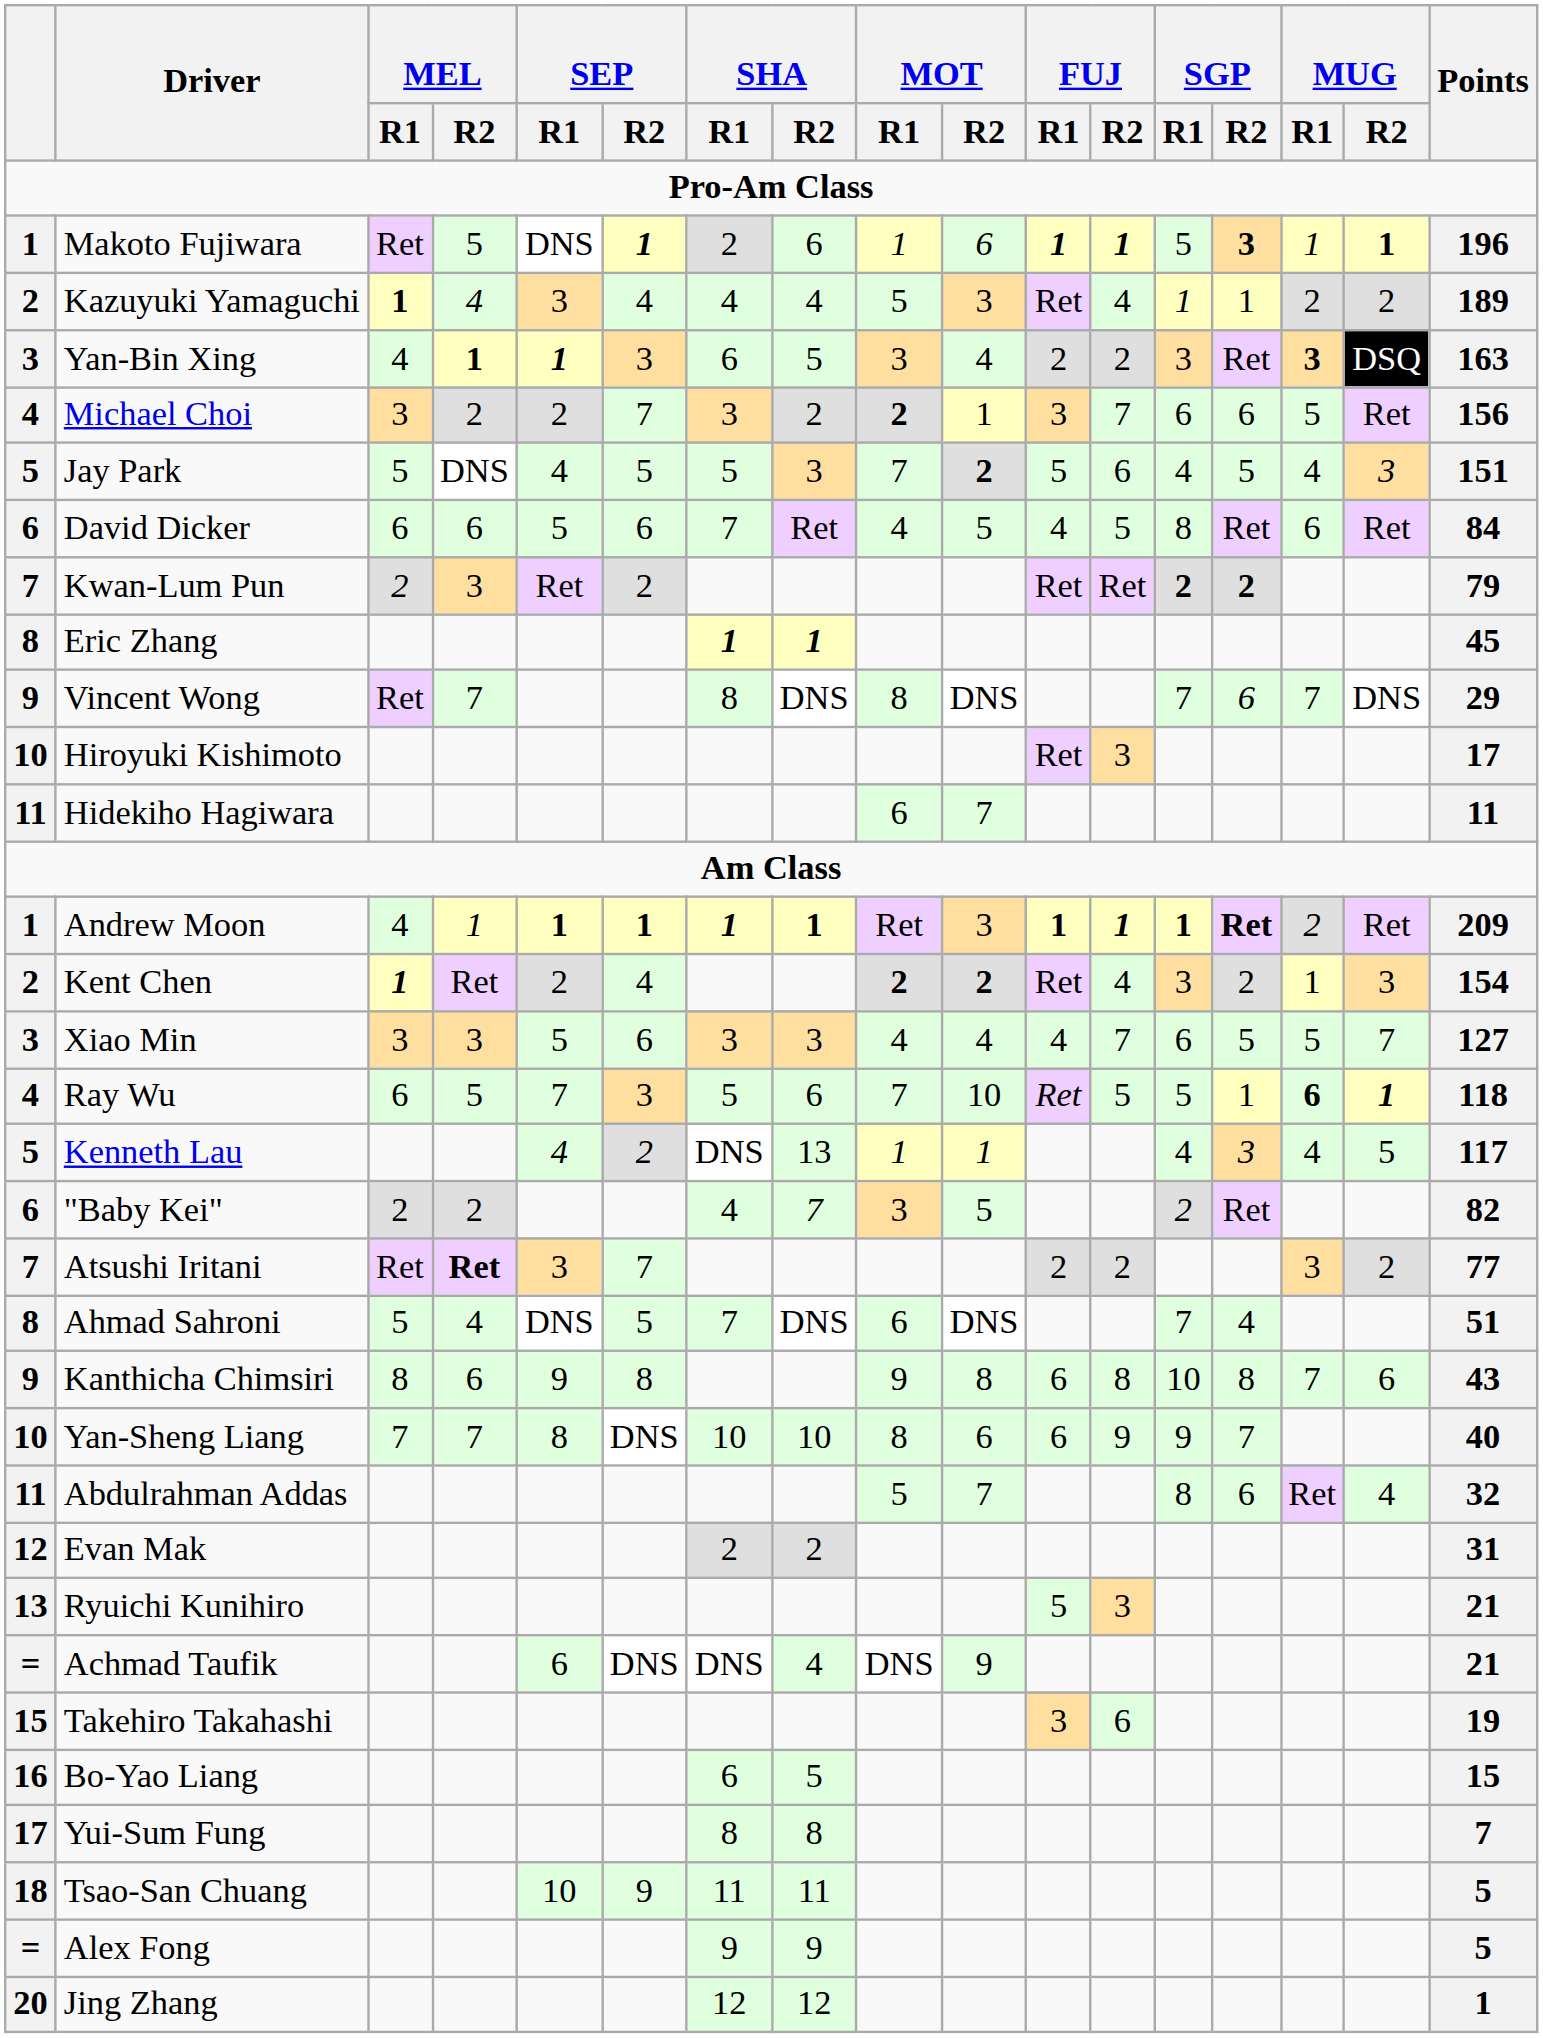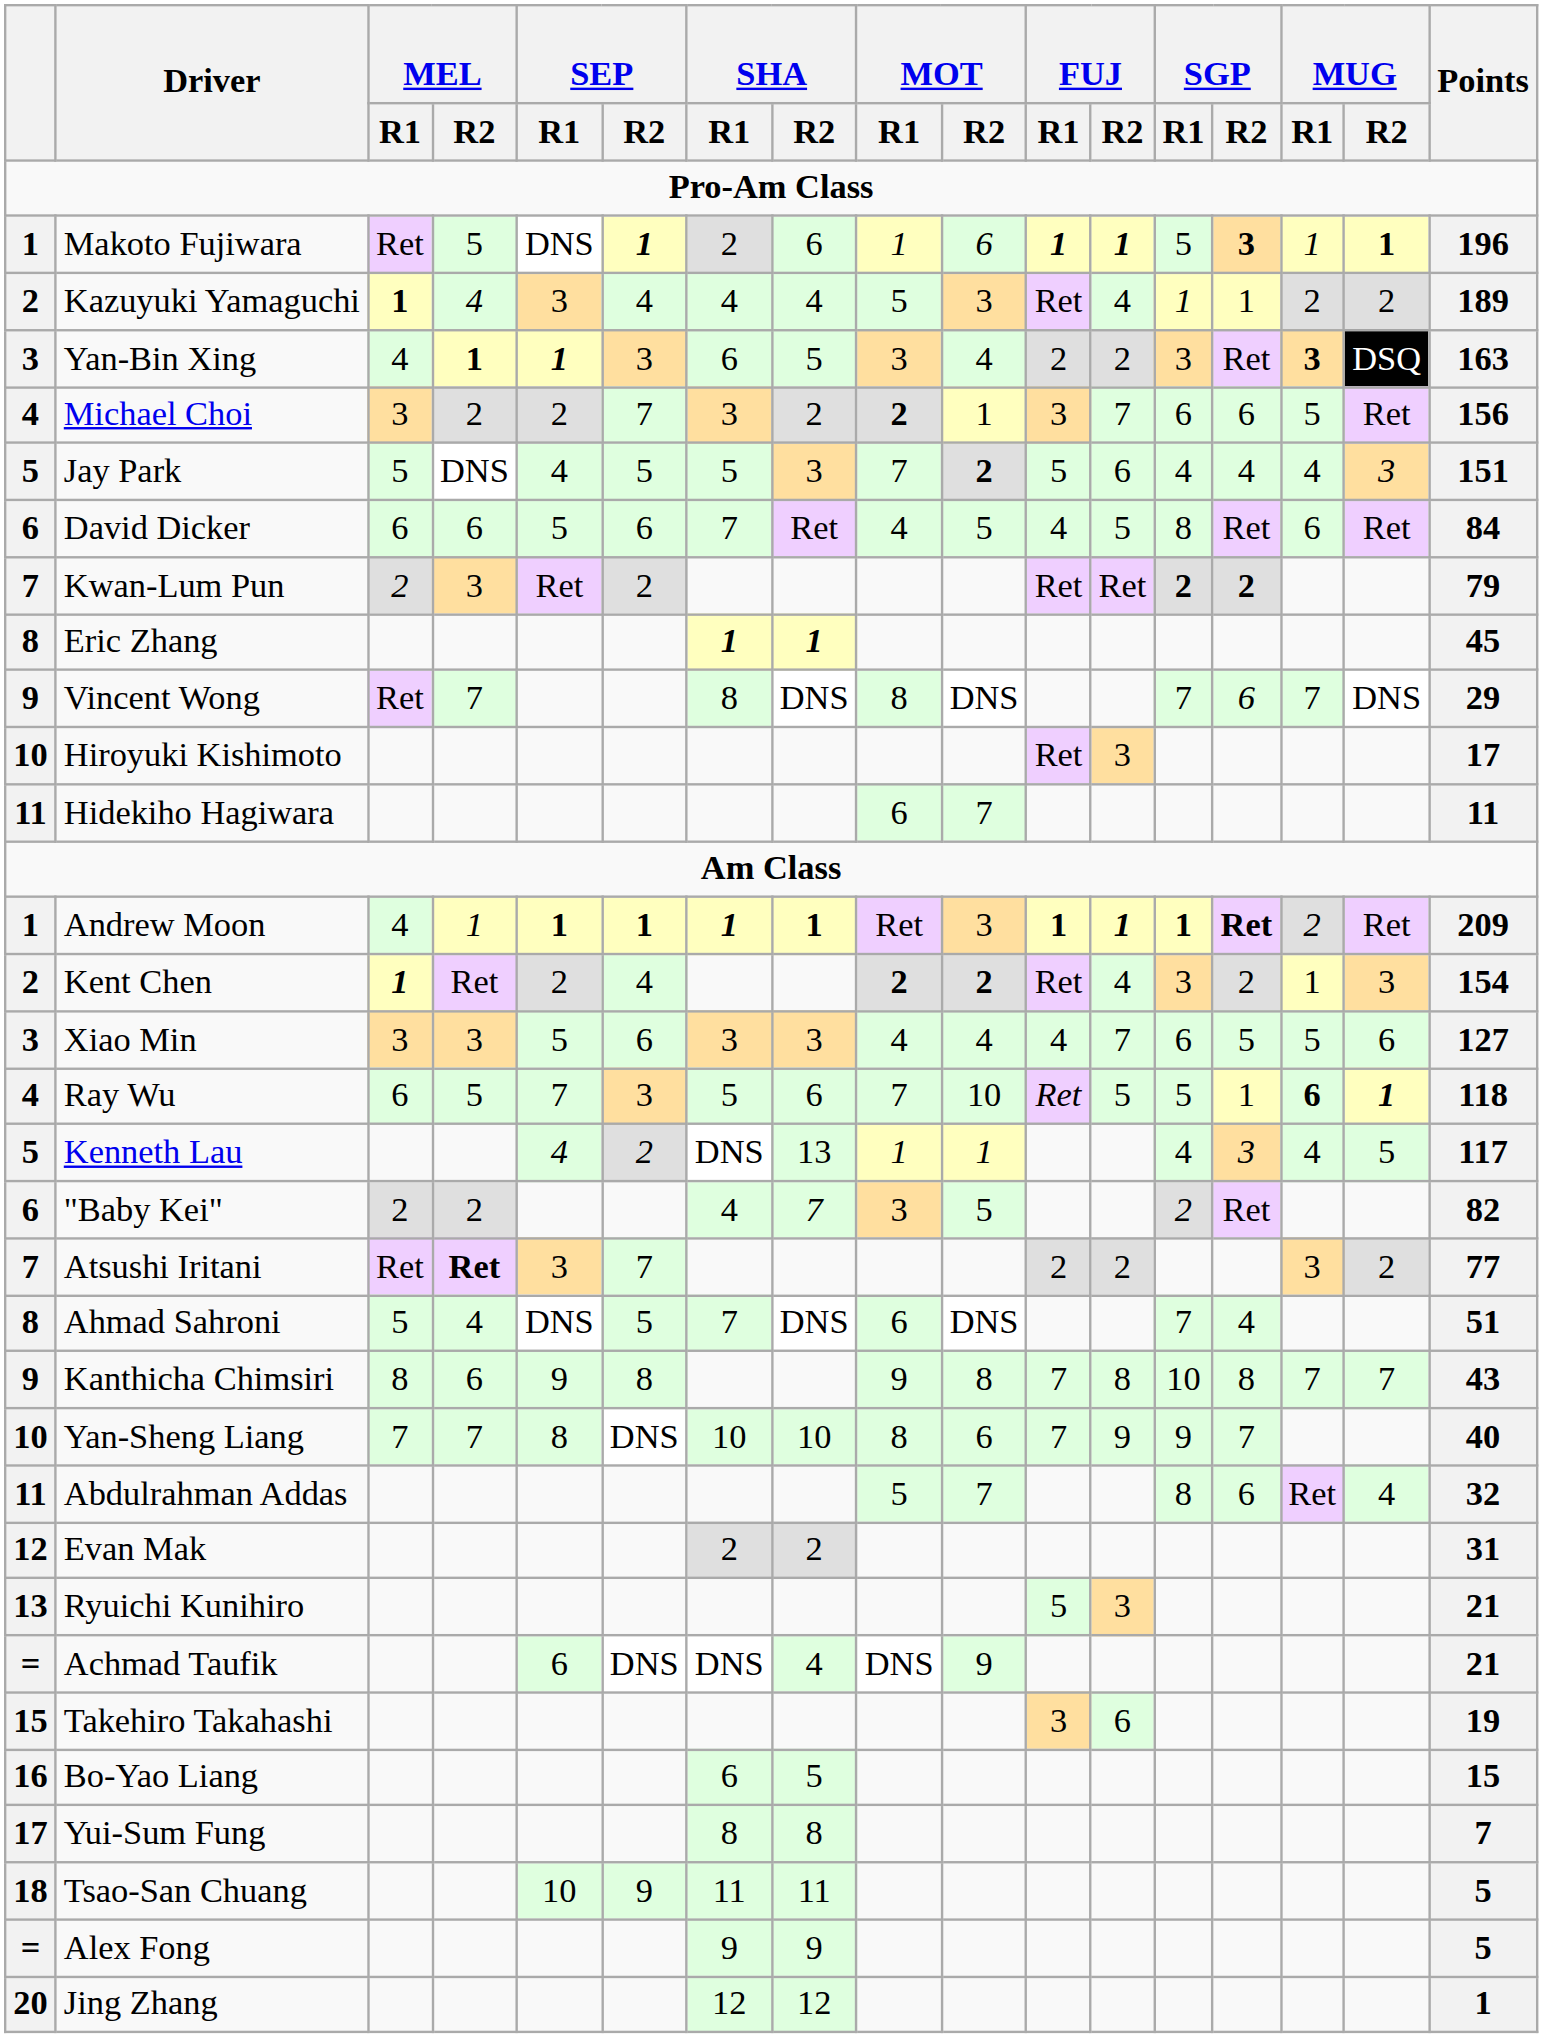Jay Park | SGP / R2: 5 -> 4
Xiao Min | MUG / R2: 7 -> 6
Kanthicha Chimsiri | FUJ / R1: 6 -> 7
Kanthicha Chimsiri | MUG / R2: 6 -> 7
Yan-Sheng Liang | FUJ / R1: 6 -> 7
